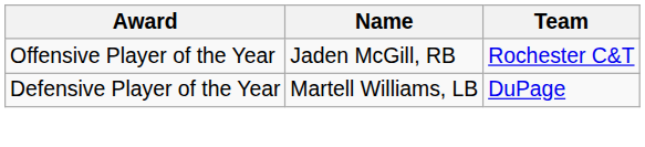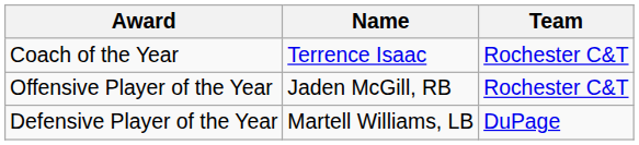+ row: Coach of the Year | Terrence Isaac | Rochester C&T
